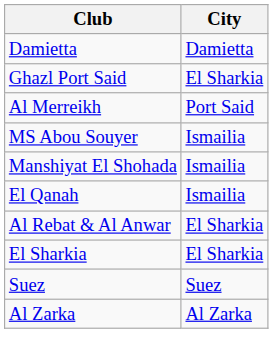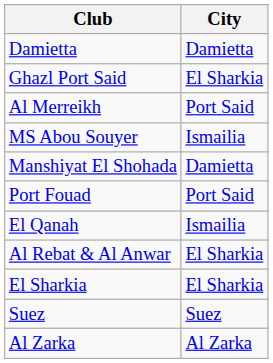Manshiyat El Shohada | City: Ismailia -> Damietta
+ row: Port Fouad | Port Said
